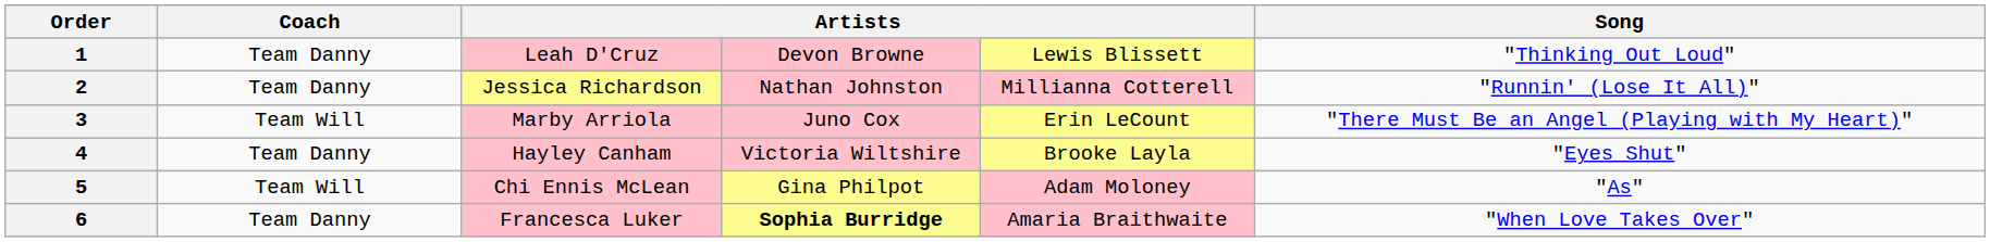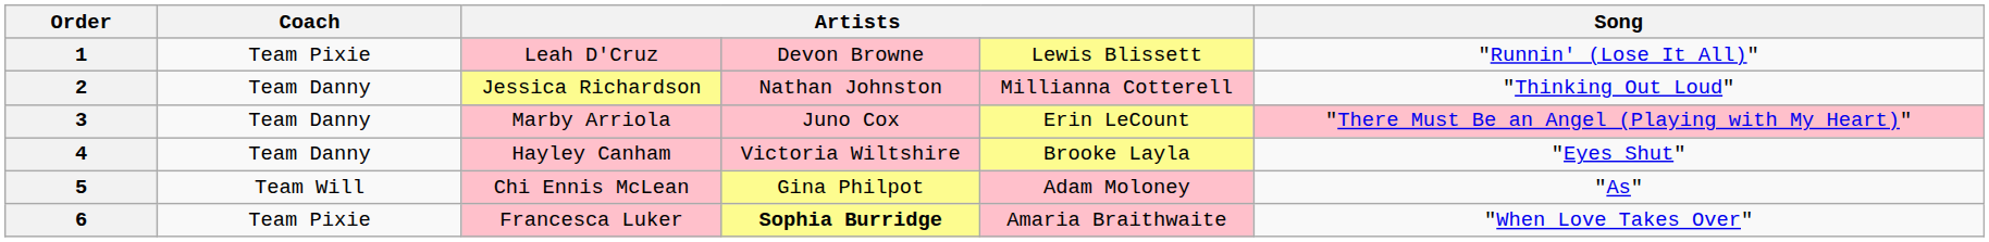1 | Coach: Team Danny -> Team Pixie
1 | Song: "Thinking Out Loud" -> "Runnin' (Lose It All)"
2 | Song: "Runnin' (Lose It All)" -> "Thinking Out Loud"
3 | Coach: Team Will -> Team Danny
3 | Song: no background -> pink background
6 | Coach: Team Danny -> Team Pixie
